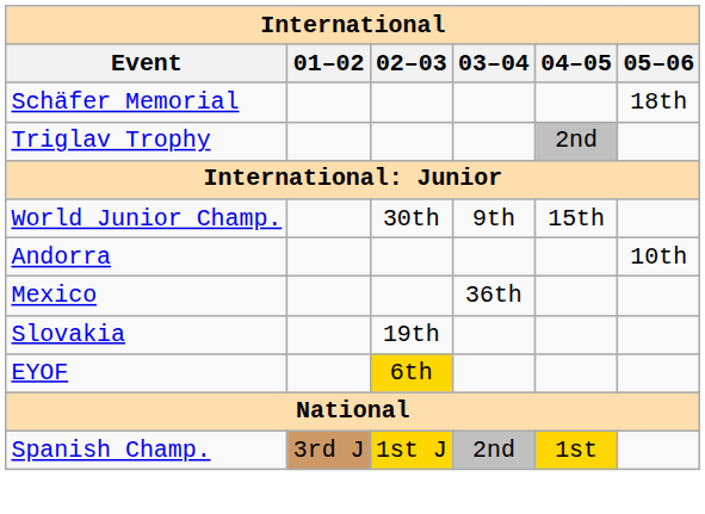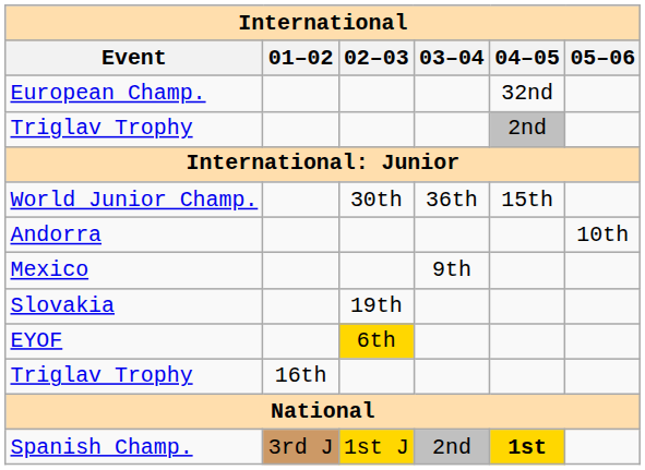+ row: European Champ. | 32nd
- row: Schäfer Memorial | 18th
World Junior Champ. | 03–04: 9th -> 36th
Mexico | 03–04: 36th -> 9th
+ row: Triglav Trophy | 16th
Spanish Champ. | 04–05: normal -> bold
